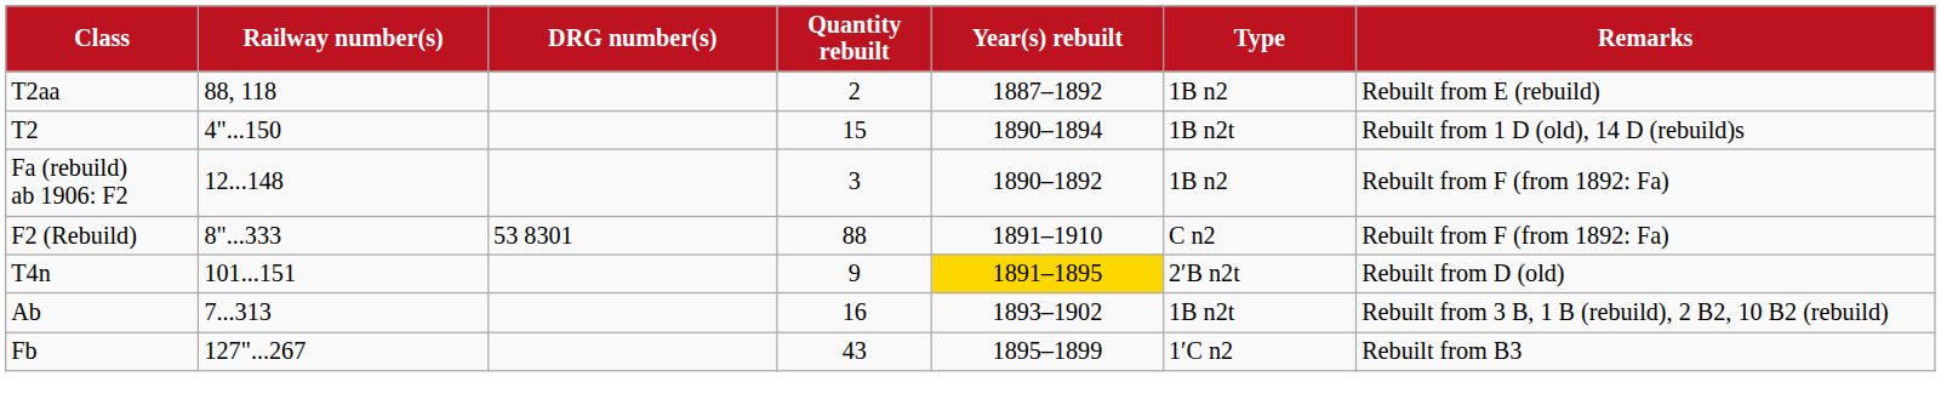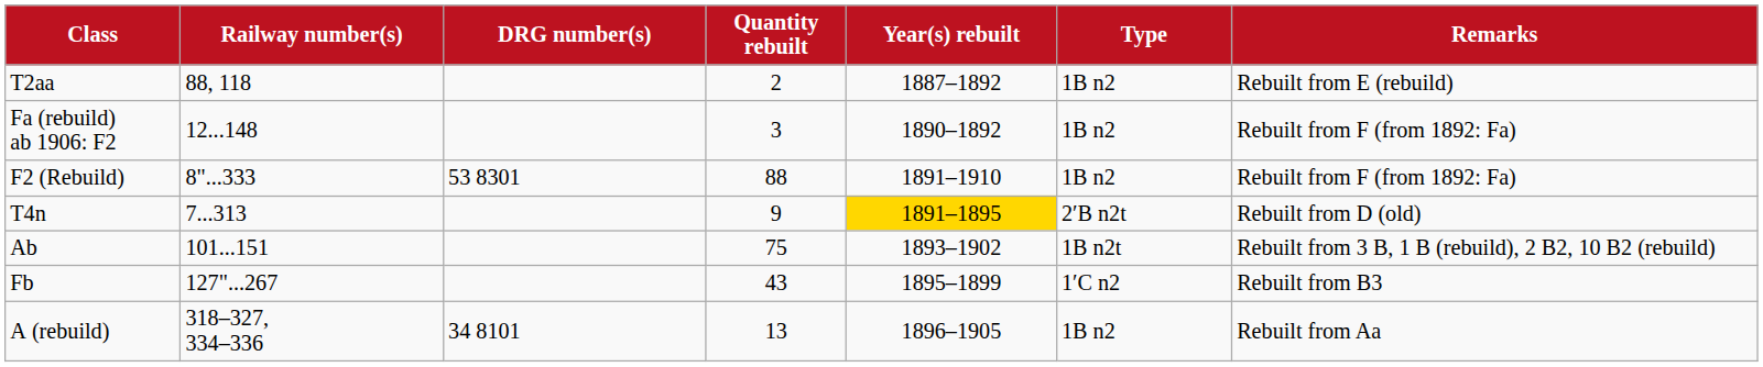- row: T2 | 4"...150 | 15 | 1890–1894 | 1B n2t | Rebuilt from 1 D (old), 14 D (rebuild)s
F2 (Rebuild) | Type: C n2 -> 1B n2
T4n | Railway number(s): 101...151 -> 7...313
Ab | Railway number(s): 7...313 -> 101...151
Ab | Quantity rebuilt: 16 -> 75
+ row: A (rebuild) | 318–327, 334–336 | 34 8101 | 13 | 1896–1905 | 1B n2 | Rebuilt from Aa
